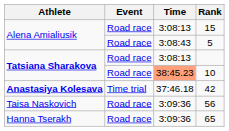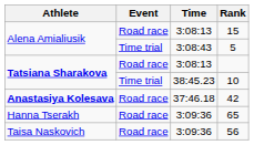5 | Event: Road race -> Time trial
10 | Event: Road race -> Time trial
10 | Time: lightsalmon background -> no background
42 | Event: Time trial -> Road race
rows swapped: 56 <-> 65
